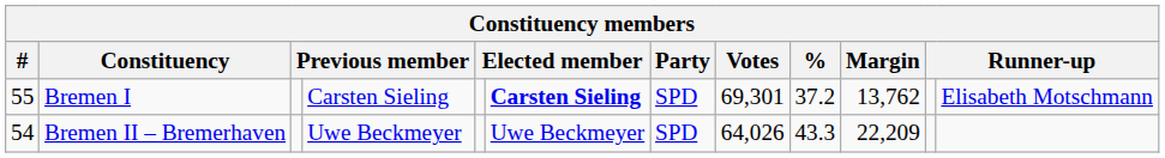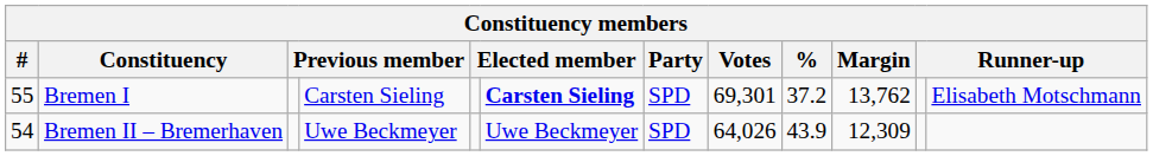Bremen II – Bremerhaven | %: 43.3 -> 43.9
Bremen II – Bremerhaven | Margin: 22,209 -> 12,309
